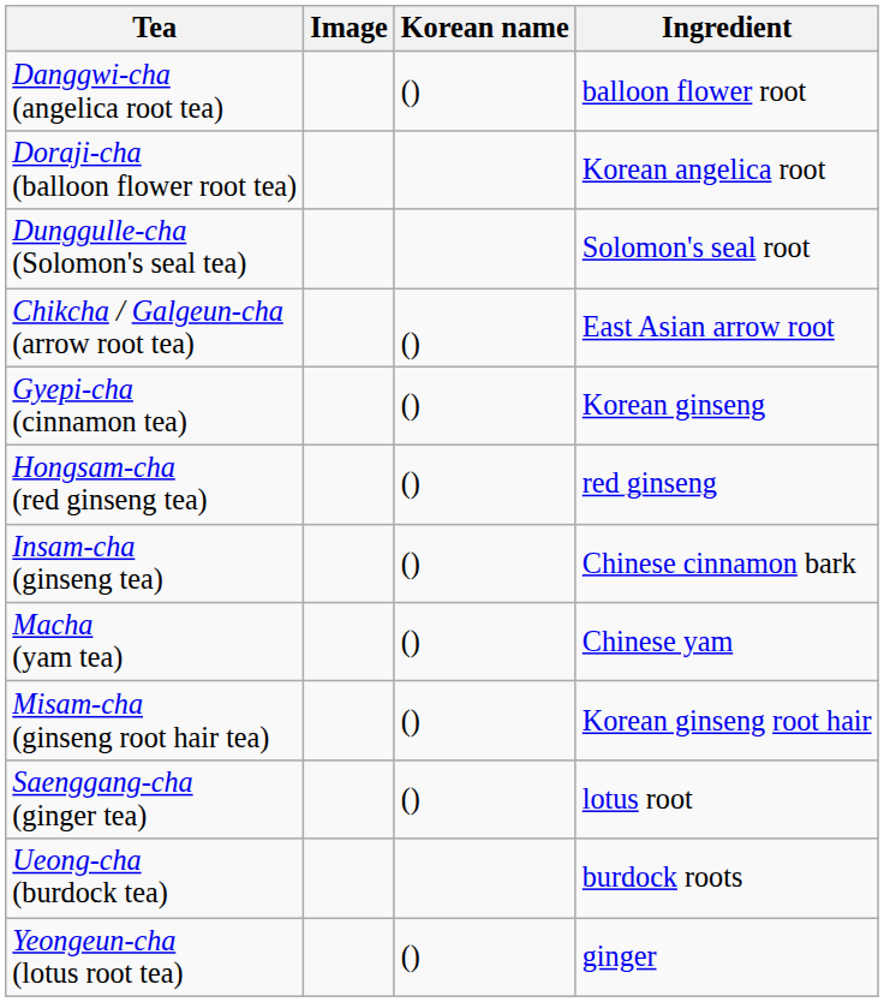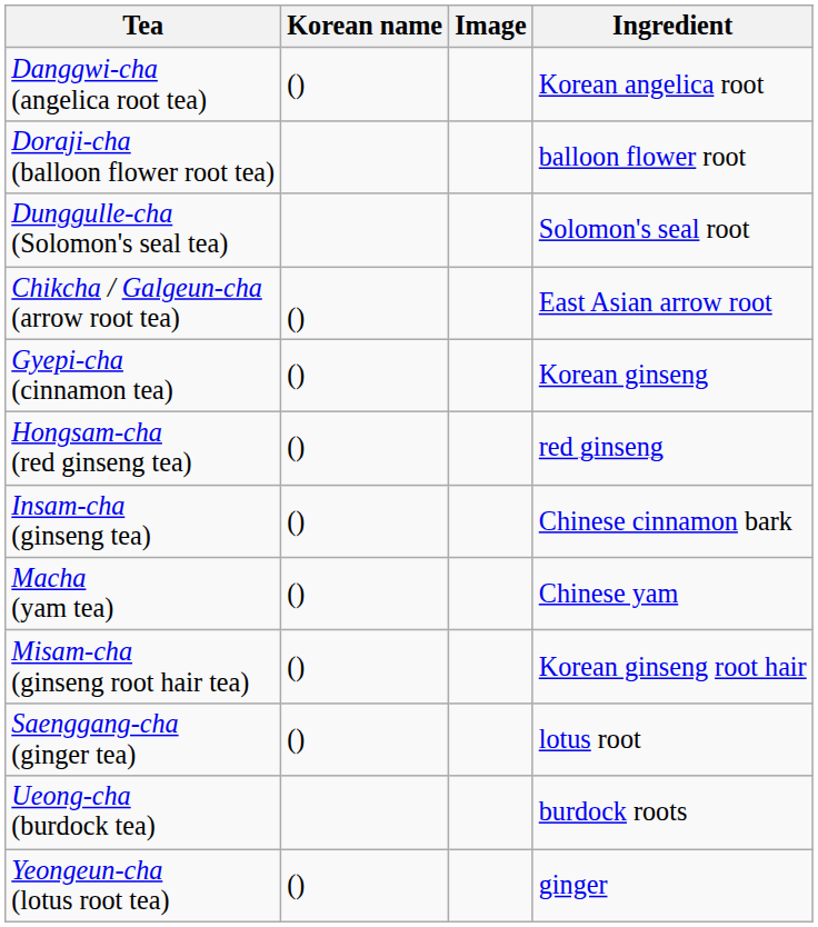columns swapped: Korean name <-> Image
Danggwi-cha (angelica root tea) | Ingredient: balloon flower root -> Korean angelica root
Doraji-cha (balloon flower root tea) | Ingredient: Korean angelica root -> balloon flower root
